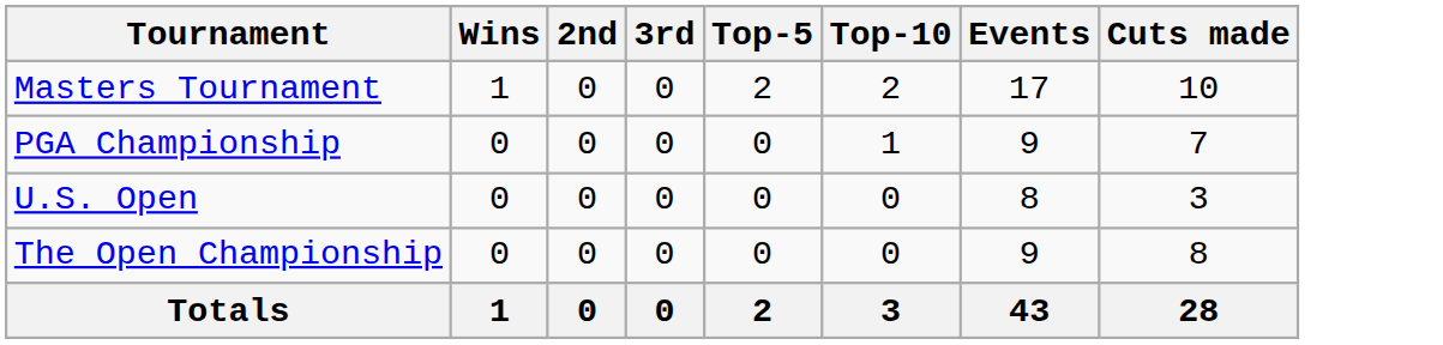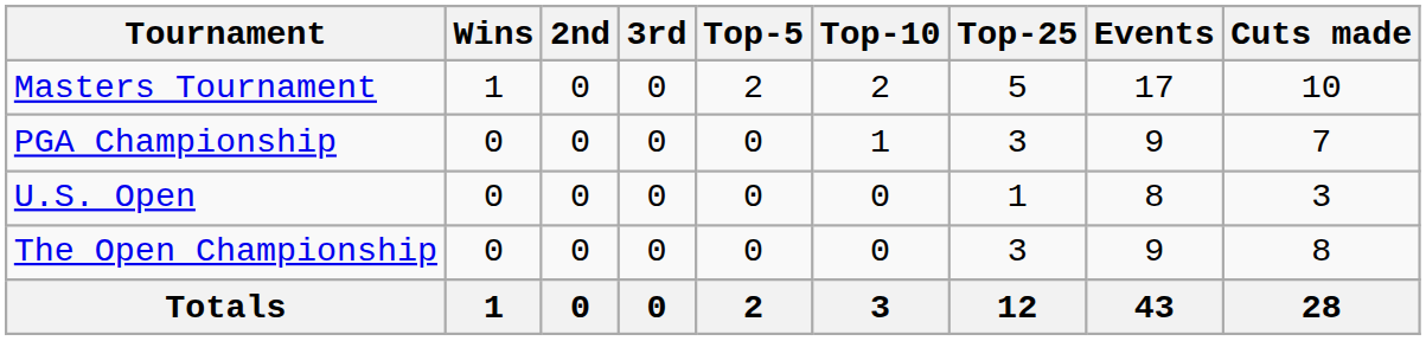+ column: Top-25 | 5 | 3 | 1 | 3 | 12
